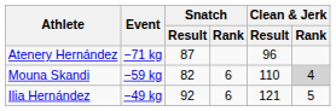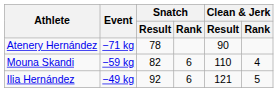Atenery Hernández | Snatch / Result: 87 -> 78
Atenery Hernández | Clean & Jerk / Result: 96 -> 90
Mouna Skandi | Clean & Jerk / Rank: lightgrey background -> no background
